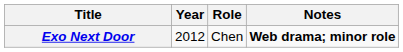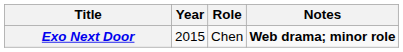Exo Next Door | Year: 2012 -> 2015
